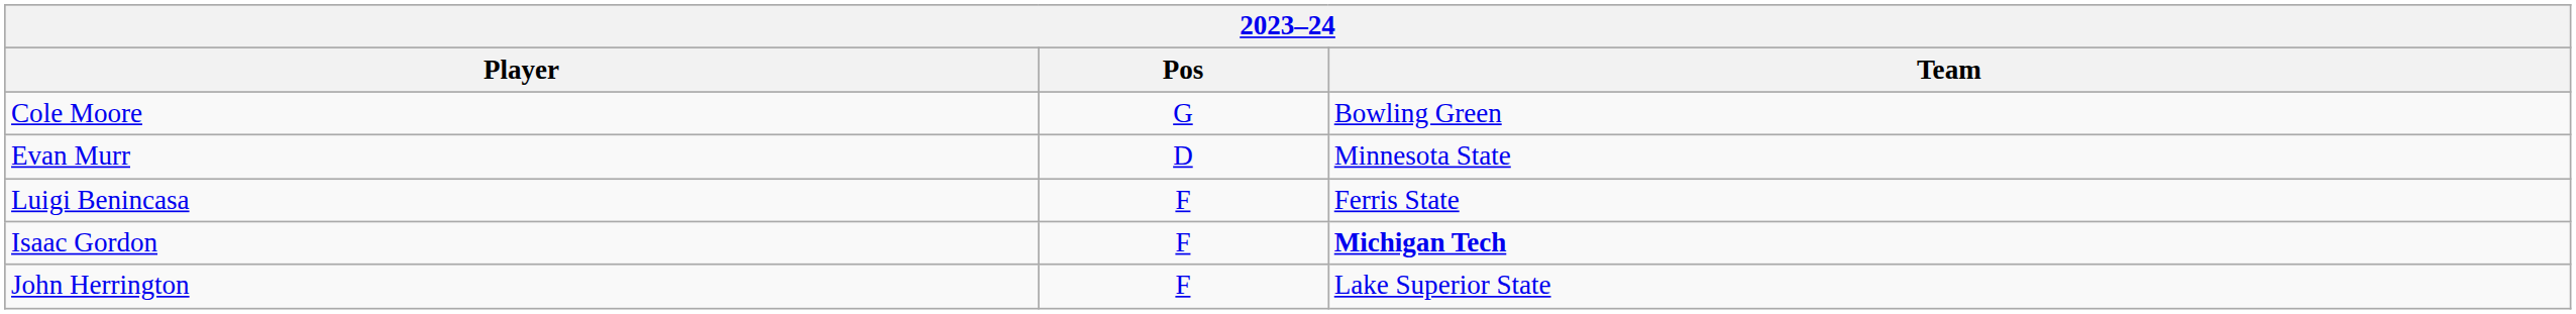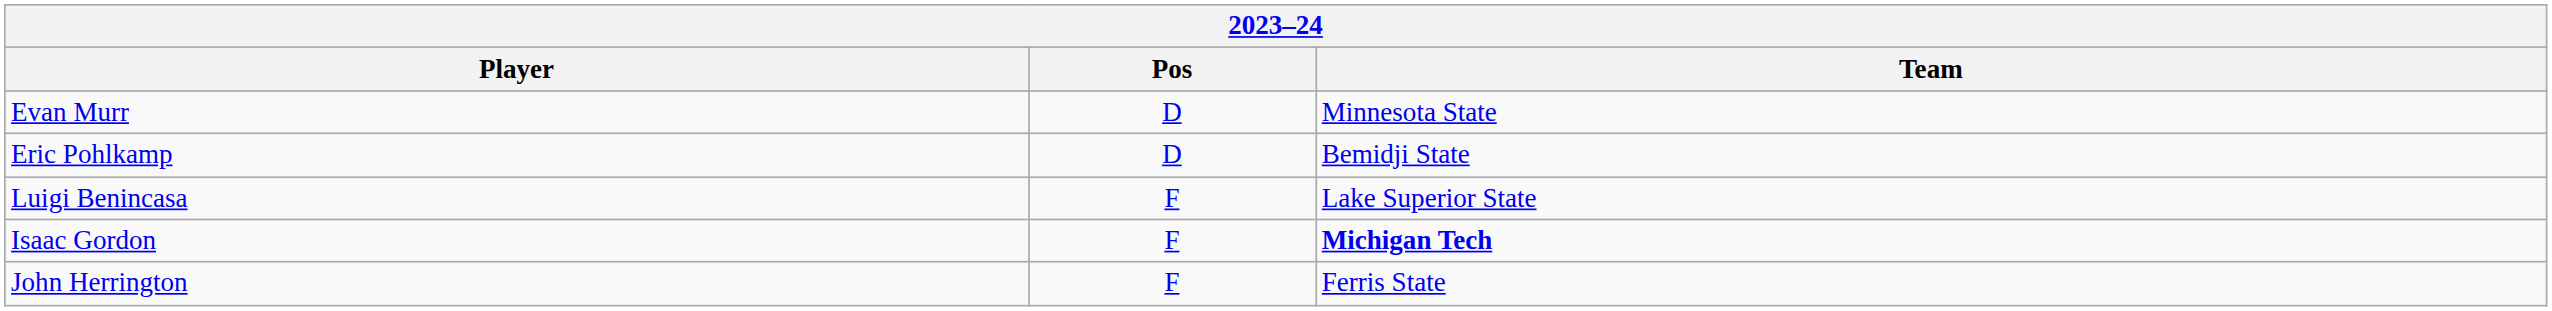- row: Cole Moore | G | Bowling Green
+ row: Eric Pohlkamp | D | Bemidji State
Luigi Benincasa | Team: Ferris State -> Lake Superior State
John Herrington | Team: Lake Superior State -> Ferris State
